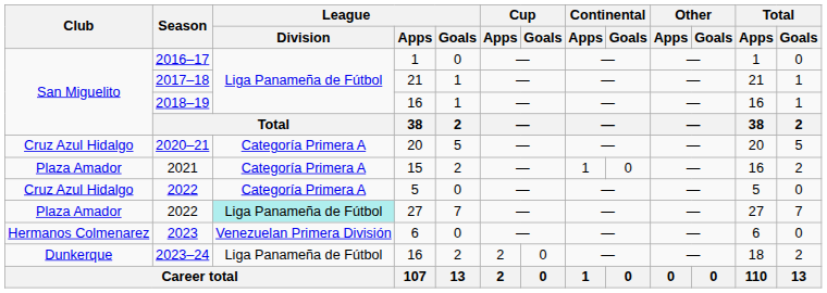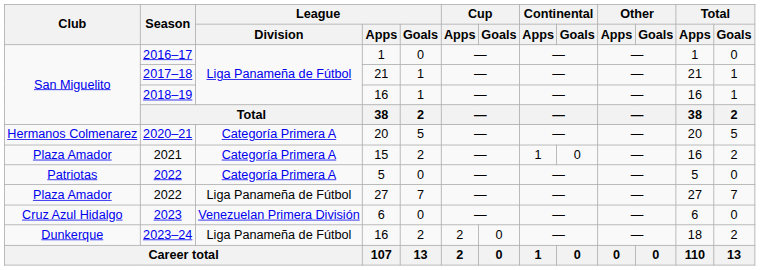2020–21 | Club: Cruz Azul Hidalgo -> Hermanos Colmenarez
2022 / 5 | Club: Cruz Azul Hidalgo -> Patriotas
2022 / 27 | League / Division: paleturquoise background -> no background
2023 | Club: Hermanos Colmenarez -> Cruz Azul Hidalgo
